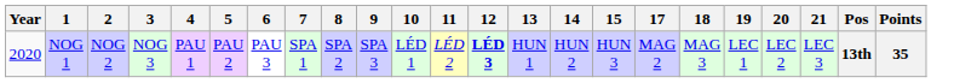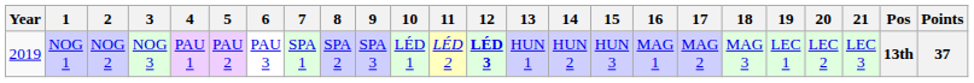+ column: 16 | MAG 1
NOG 1 | Year: 2020 -> 2019
NOG 1 | Points: 35 -> 37
